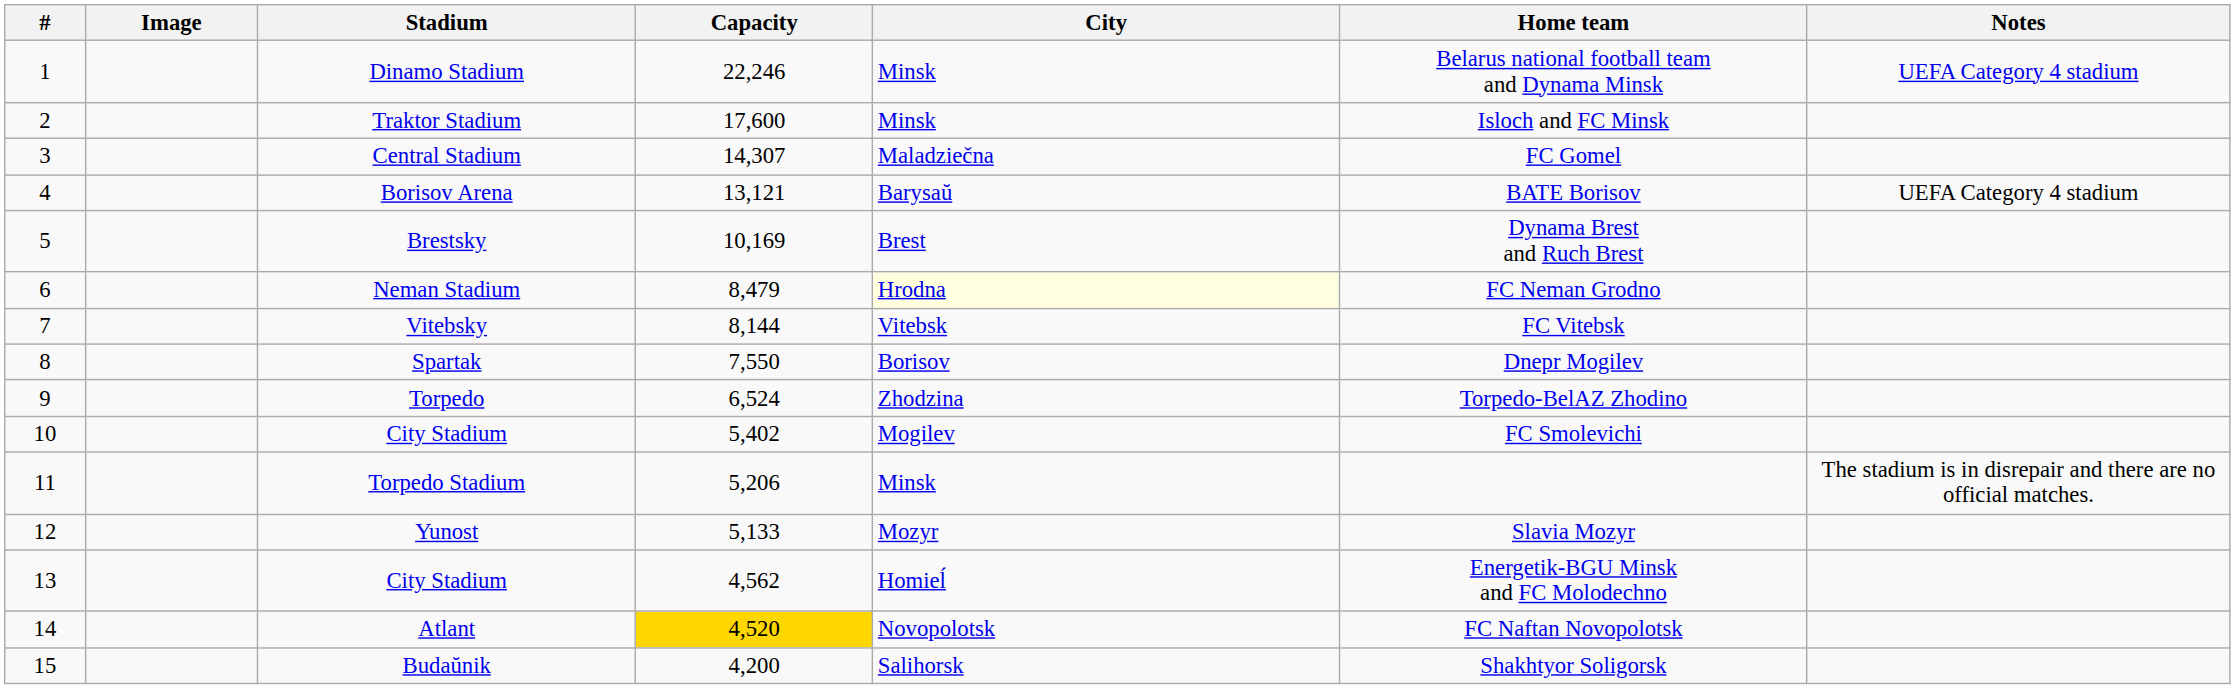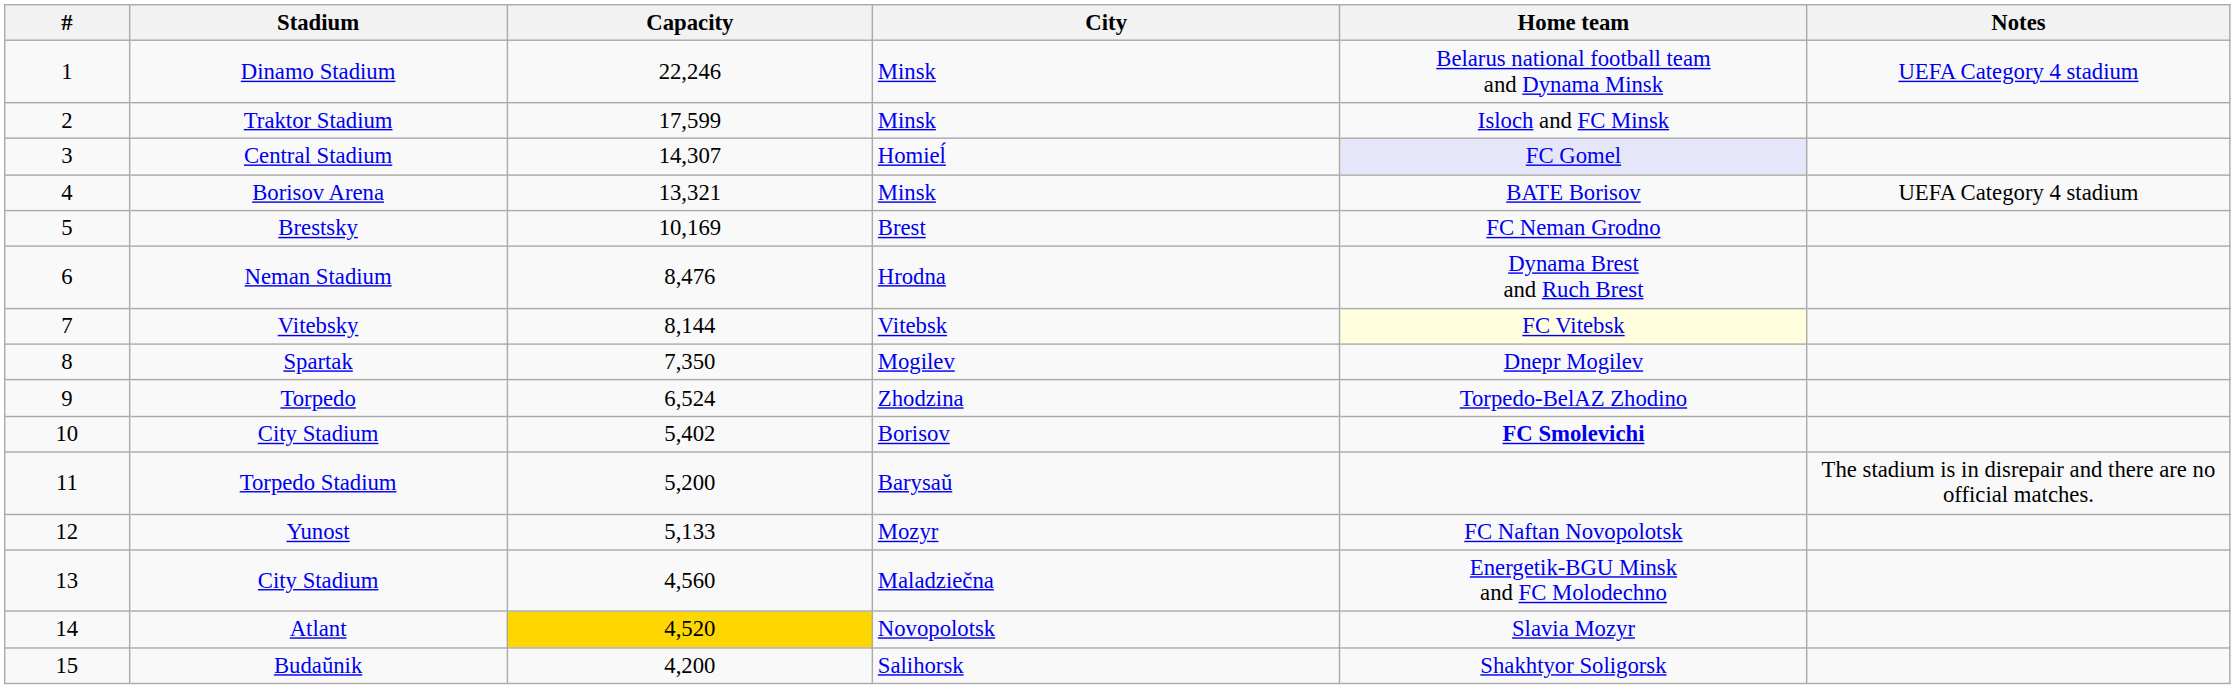- column: Image
Traktor Stadium | Capacity: 17,600 -> 17,599
Central Stadium | City: Maladziečna -> Homieĺ
Central Stadium | Home team: no background -> lavender background
Borisov Arena | Capacity: 13,121 -> 13,321
Borisov Arena | City: Barysaŭ -> Minsk
Brestsky | Home team: Dynama Brest and Ruch Brest -> FC Neman Grodno
Neman Stadium | Capacity: 8,479 -> 8,476
Neman Stadium | City: lightyellow background -> no background
Neman Stadium | Home team: FC Neman Grodno -> Dynama Brest and Ruch Brest
Vitebsky | Home team: no background -> lightyellow background
Spartak | Capacity: 7,550 -> 7,350
Spartak | City: Borisov -> Mogilev
10 / City Stadium | City: Mogilev -> Borisov
10 / City Stadium | Home team: normal -> bold
Torpedo Stadium | Capacity: 5,206 -> 5,200
Torpedo Stadium | City: Minsk -> Barysaŭ
Yunost | Home team: Slavia Mozyr -> FC Naftan Novopolotsk
13 / City Stadium | Capacity: 4,562 -> 4,560
13 / City Stadium | City: Homieĺ -> Maladziečna
Atlant | Home team: FC Naftan Novopolotsk -> Slavia Mozyr
